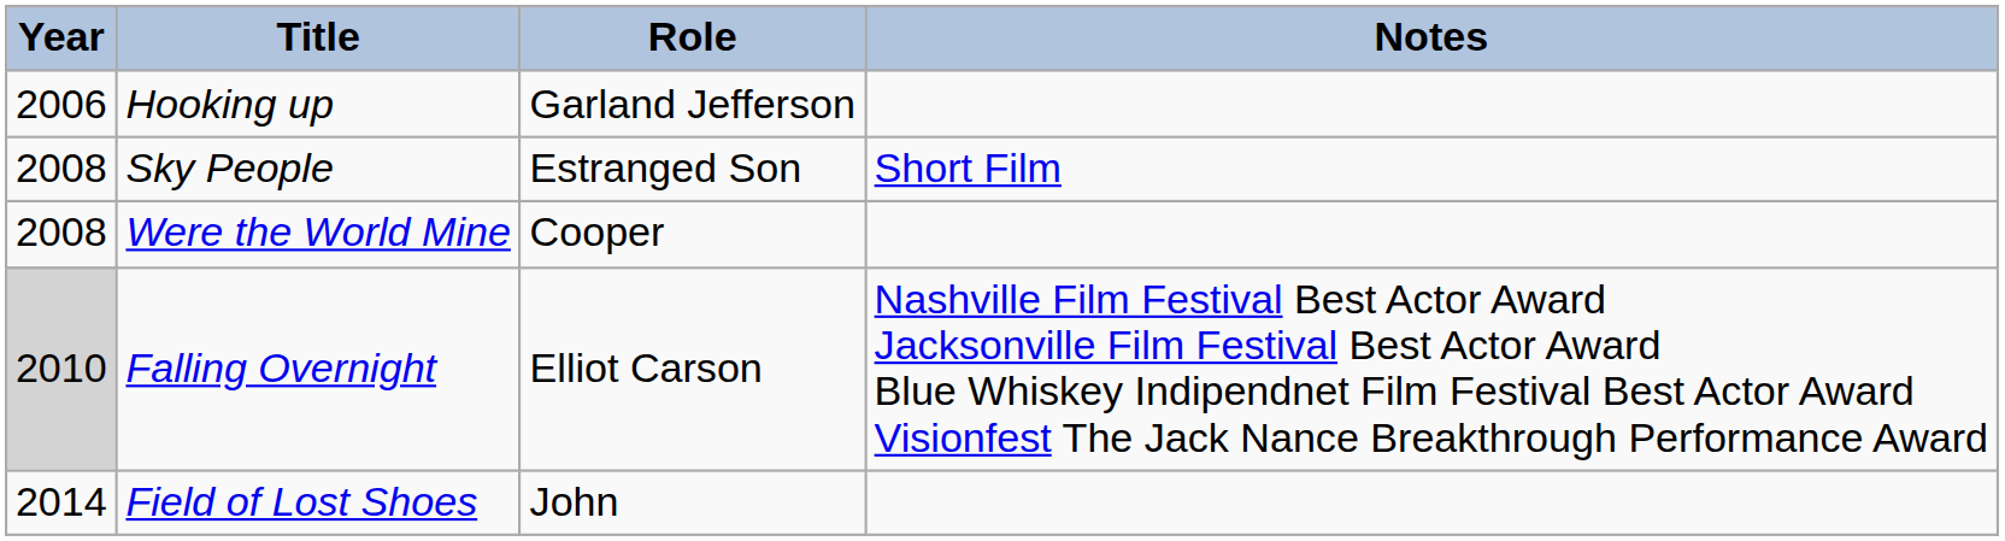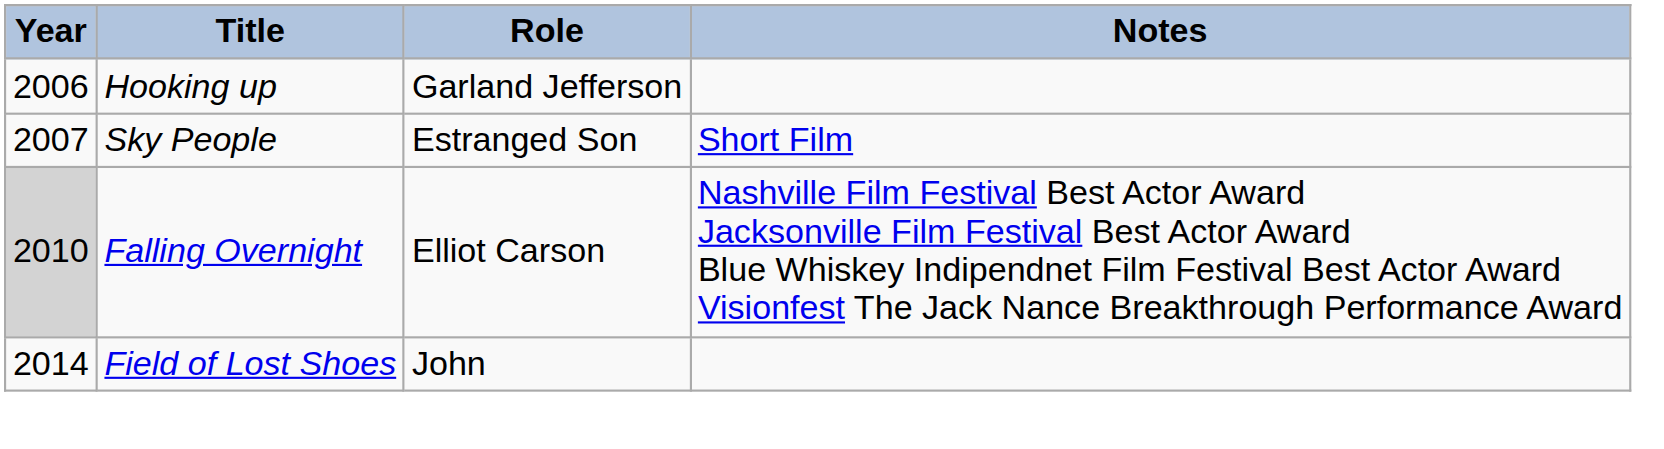Sky People | Year: 2008 -> 2007
- row: 2008 | Were the World Mine | Cooper
